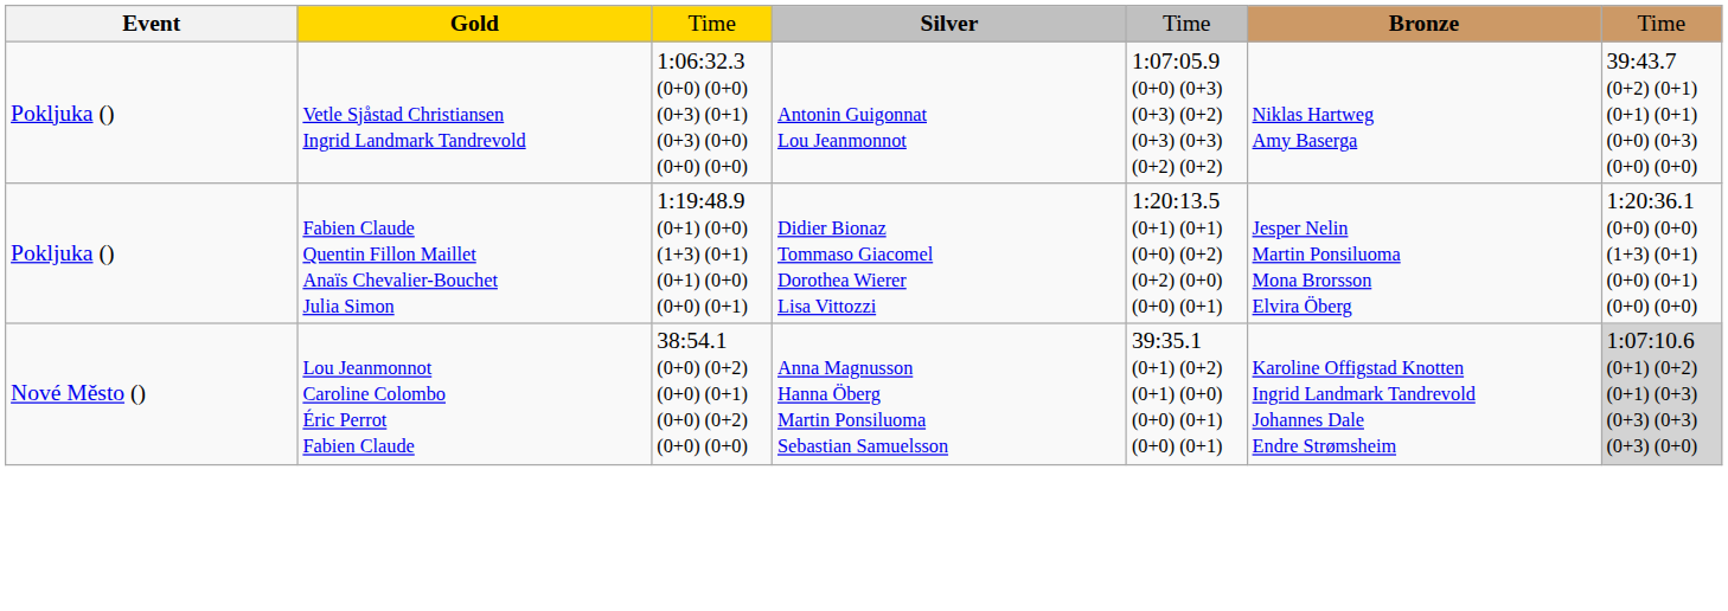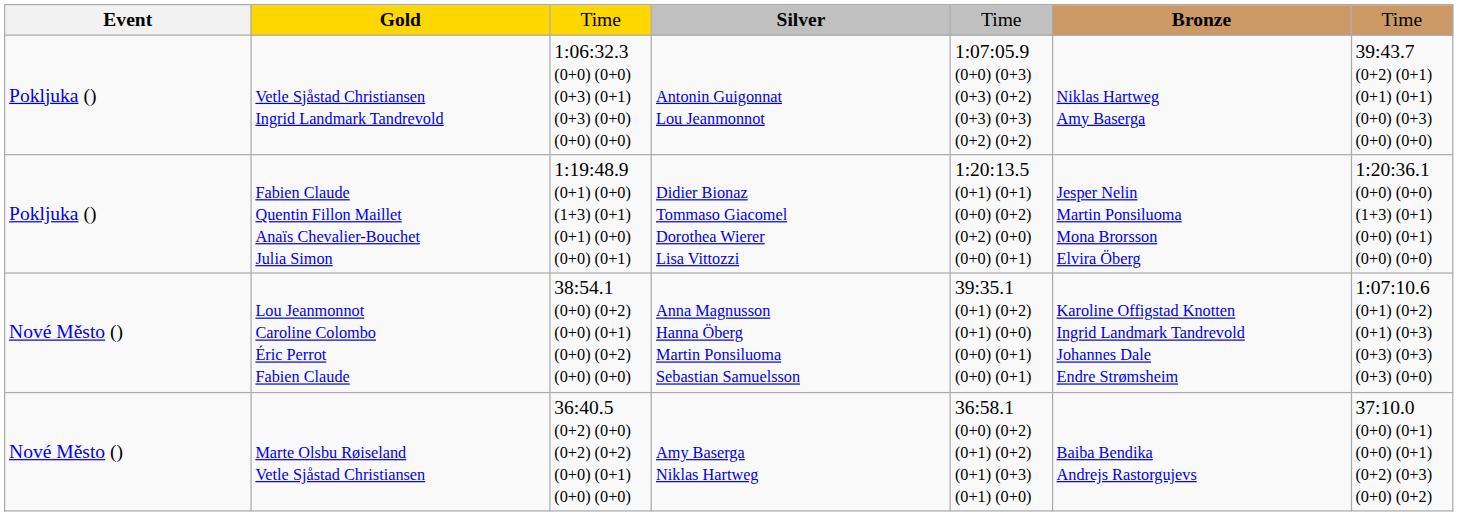Lou Jeanmonnot Caroline Colombo Éric Perrot Fabien Claude | column 7: lightgrey background -> no background
+ row: Nové Město () | Marte Olsbu Røiseland Vetle Sjåstad Christiansen | 36:40.5 (0+2) (0+0) (0+2) (0+2) (0+0) (0+1) (0+0) (0+0) | Amy Baserga Niklas Hartweg | 36:58.1 (0+0) (0+2) (0+1) (0+2) (0+1) (0+3) (0+1) (0+0) | Baiba Bendika Andrejs Rastorgujevs | 37:10.0 (0+0) (0+1) (0+0) (0+1) (0+2) (0+3) (0+0) (0+2)
